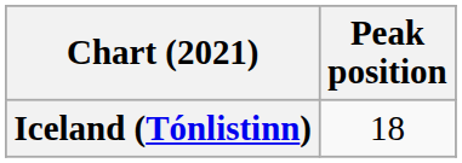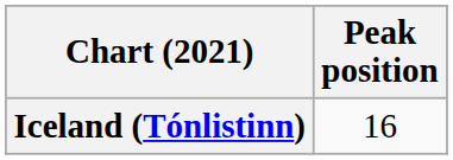Iceland (Tónlistinn) | Peak position: 18 -> 16
